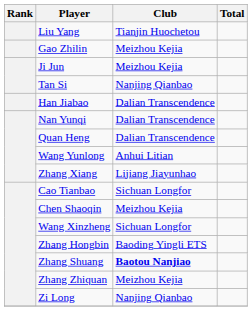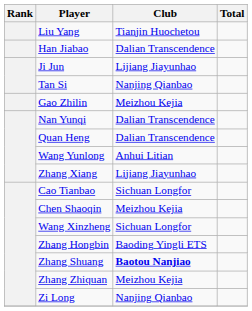rows swapped: Han Jiabao <-> Gao Zhilin
Ji Jun | Club: Meizhou Kejia -> Lijiang Jiayunhao
